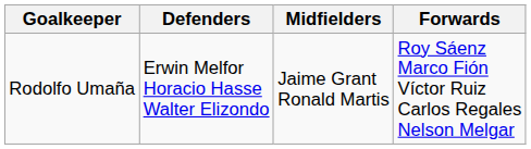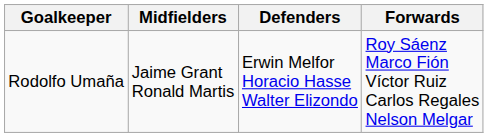columns swapped: Defenders <-> Midfielders
